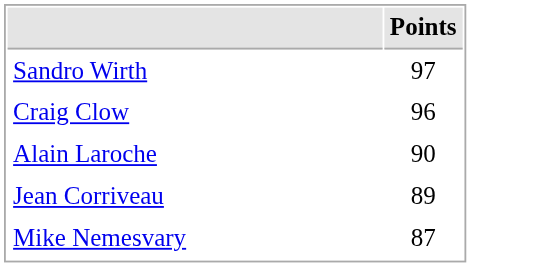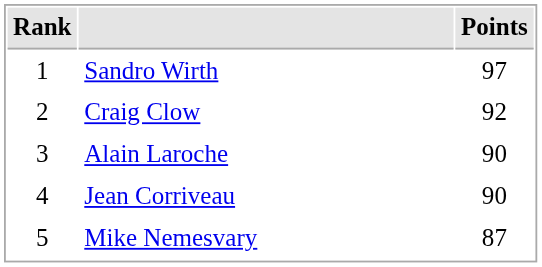+ column: Rank | 1 | 2 | 3 | 4 | 5
Craig Clow | Points: 96 -> 92
Jean Corriveau | Points: 89 -> 90
